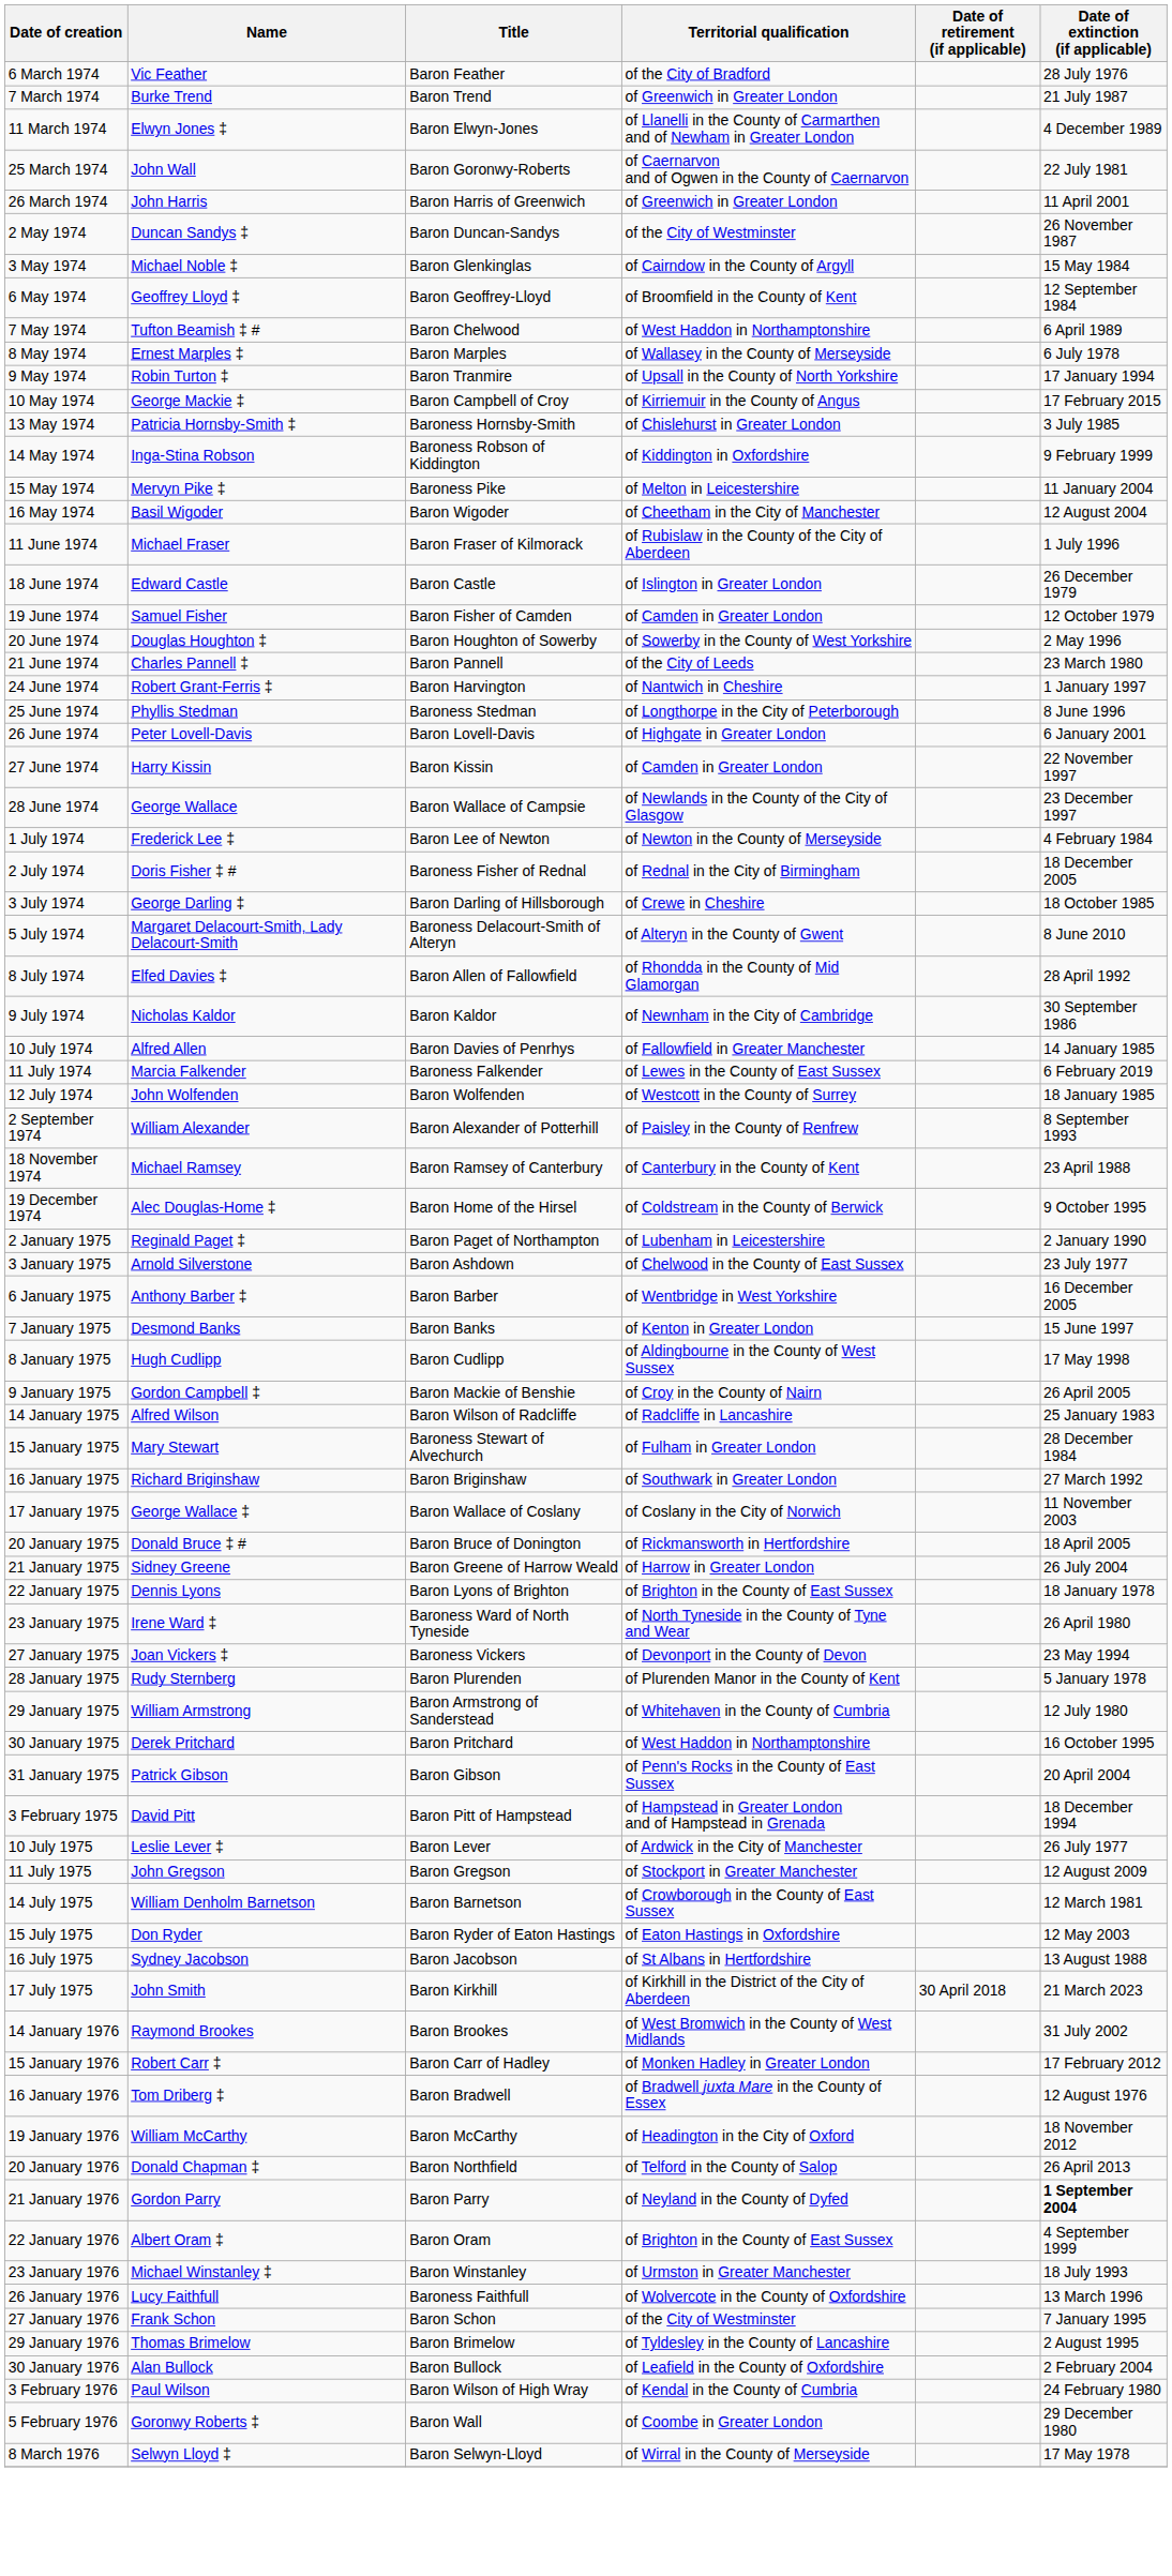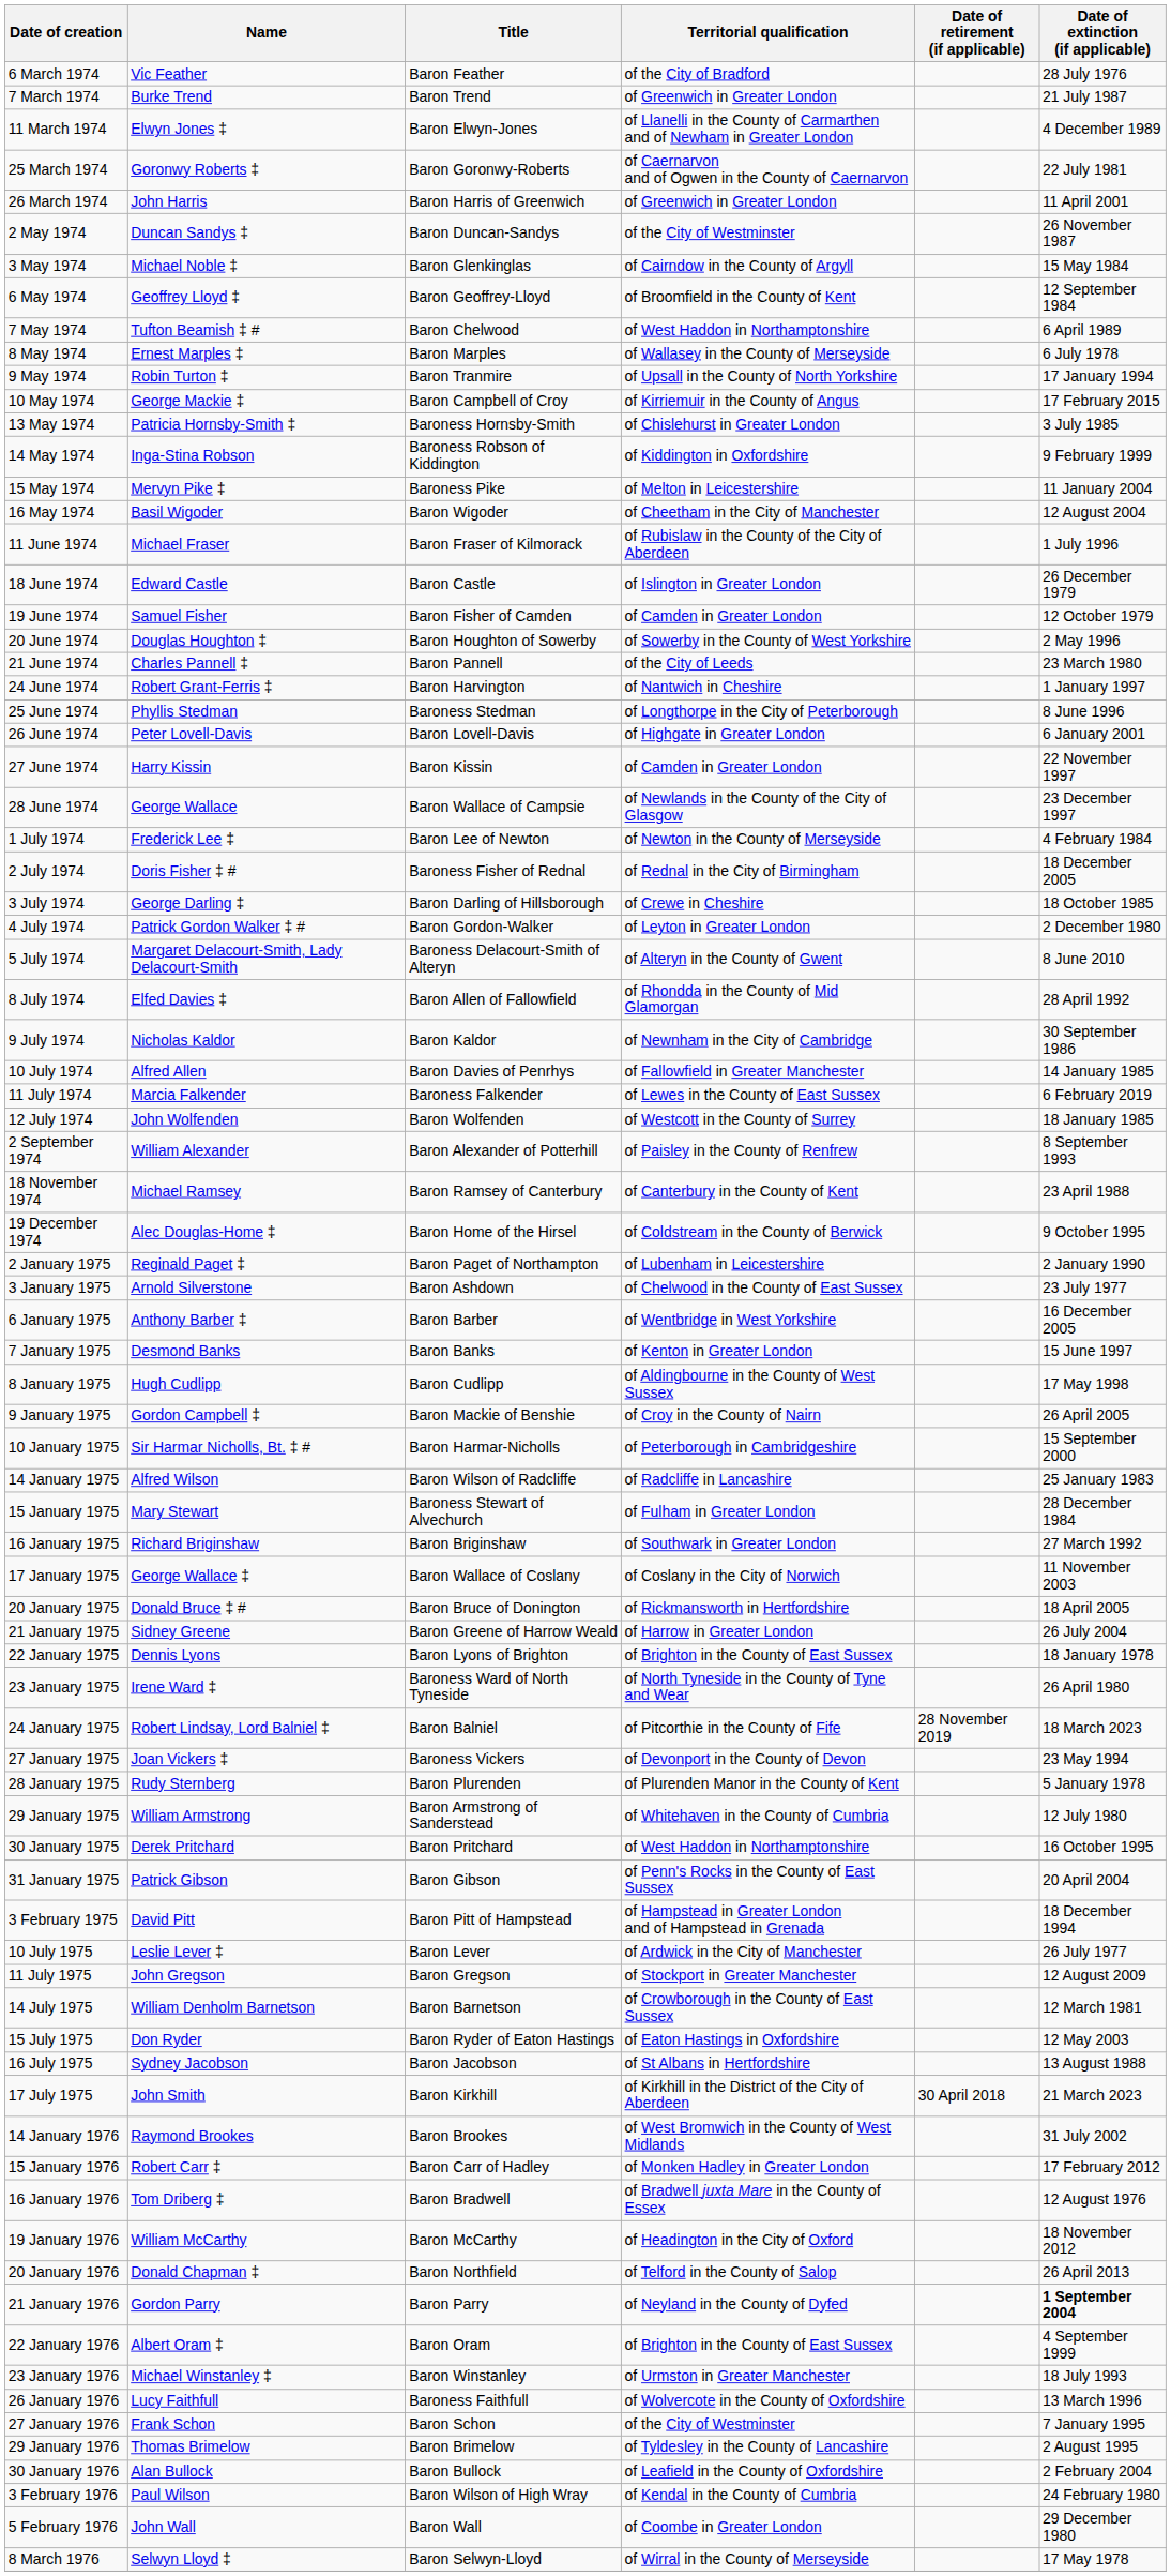25 March 1974 | Name: John Wall -> Goronwy Roberts ‡
+ row: 4 July 1974 | Patrick Gordon Walker ‡ # | Baron Gordon-Walker | of Leyton in Greater London | 2 December 1980
+ row: 10 January 1975 | Sir Harmar Nicholls, Bt. ‡ # | Baron Harmar-Nicholls | of Peterborough in Cambridgeshire | 15 September 2000
+ row: 24 January 1975 | Robert Lindsay, Lord Balniel ‡ | Baron Balniel | of Pitcorthie in the County of Fife | 28 November 2019 | 18 March 2023
5 February 1976 | Name: Goronwy Roberts ‡ -> John Wall
